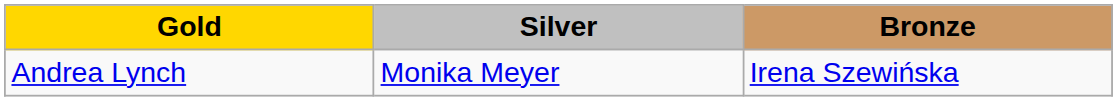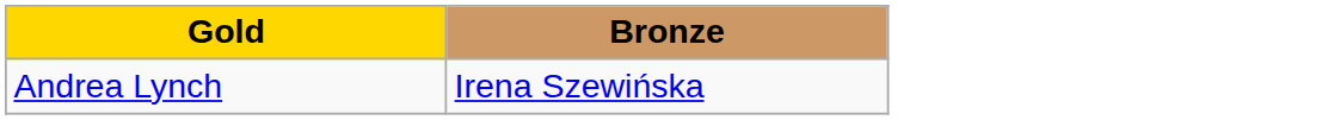- column: Silver | Monika Meyer
